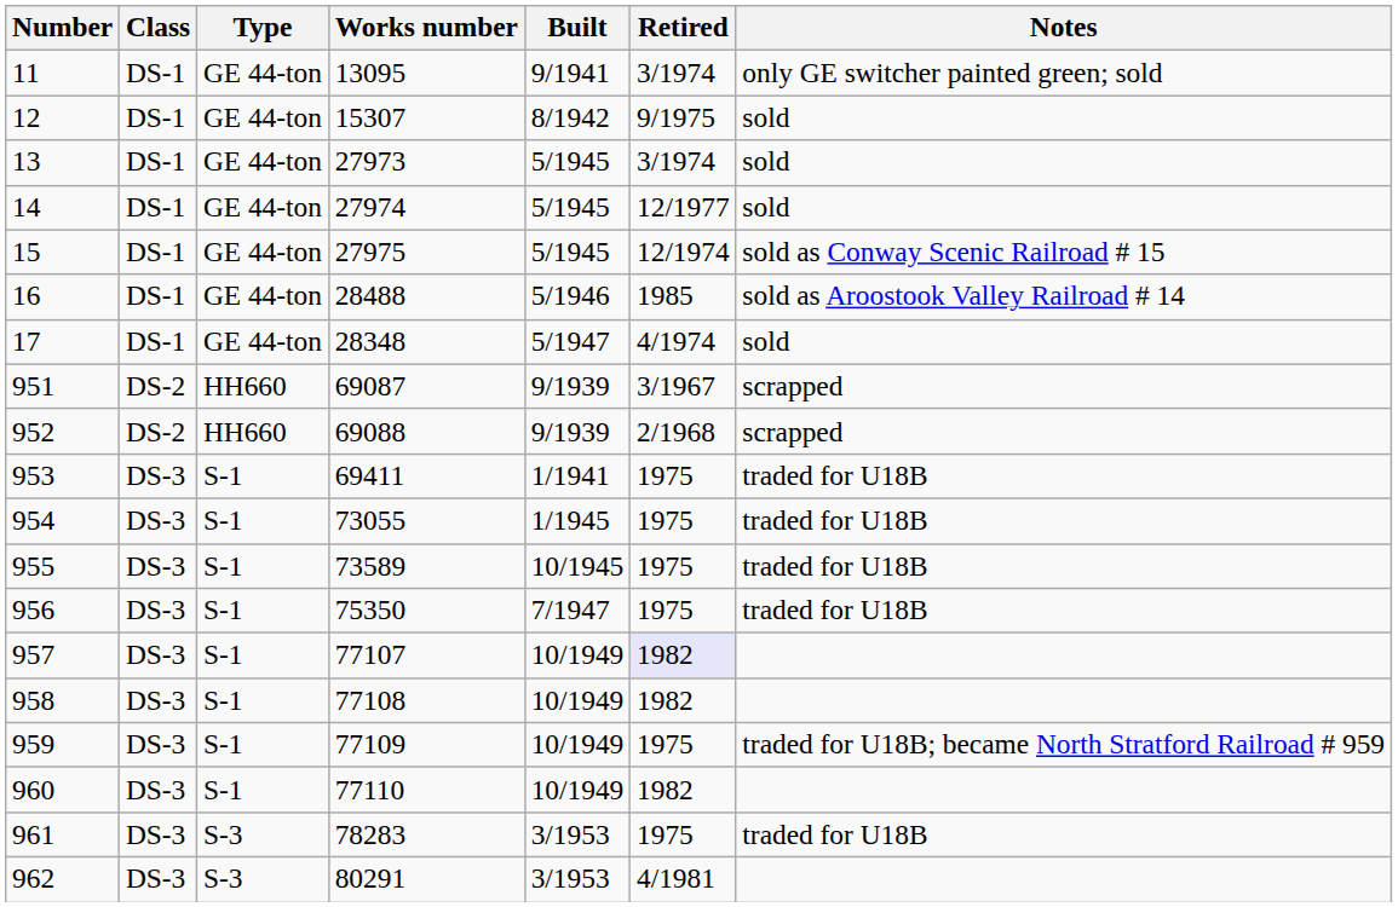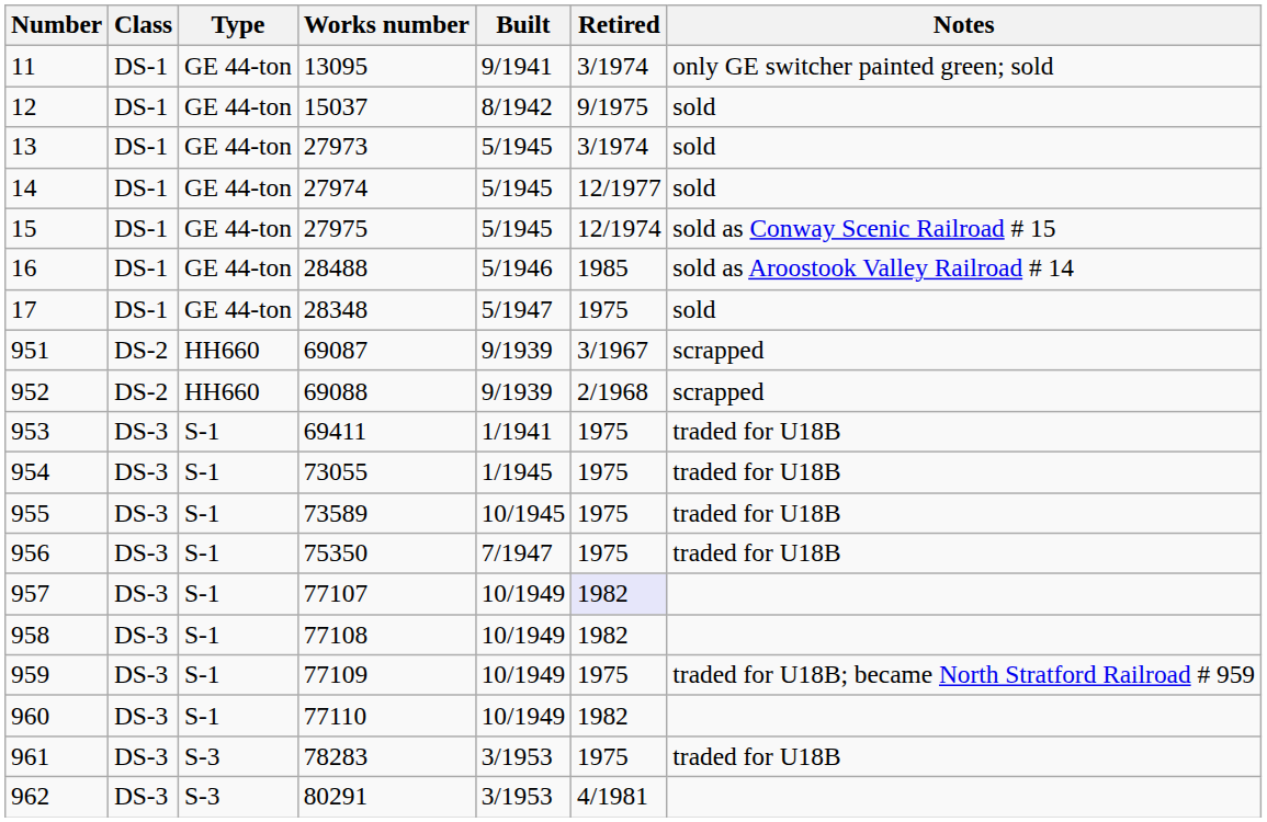12 | Works number: 15307 -> 15037
17 | Retired: 4/1974 -> 1975
